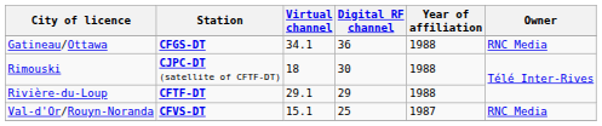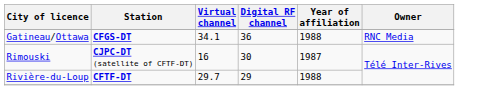Rimouski | Virtual channel: 18 -> 16
Rimouski | Year of affiliation: 1988 -> 1987
Rivière-du-Loup | Virtual channel: 29.1 -> 29.7
- row: Val-d'Or/Rouyn-Noranda | CFVS-DT | 15.1 | 25 | 1987 | RNC Media
